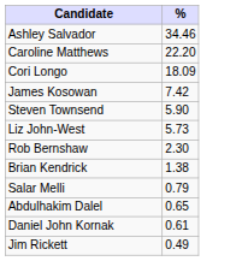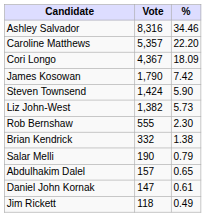+ column: Vote | 8,316 | 5,357 | 4,367 | 1,790 | 1,424 | 1,382 | 555 | 332 | 190 | 157 | 147 | 118
